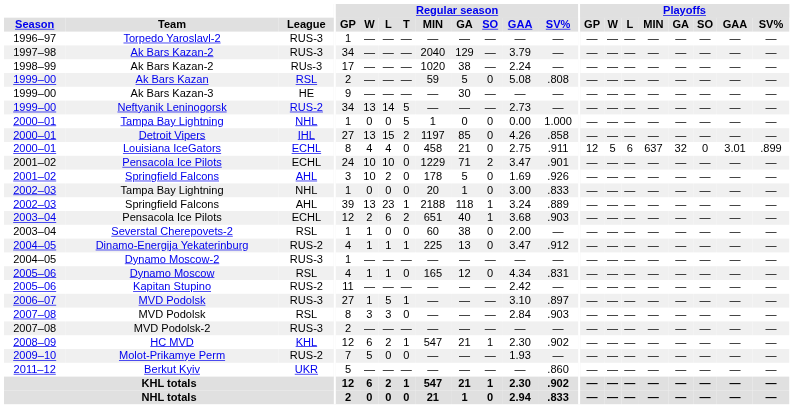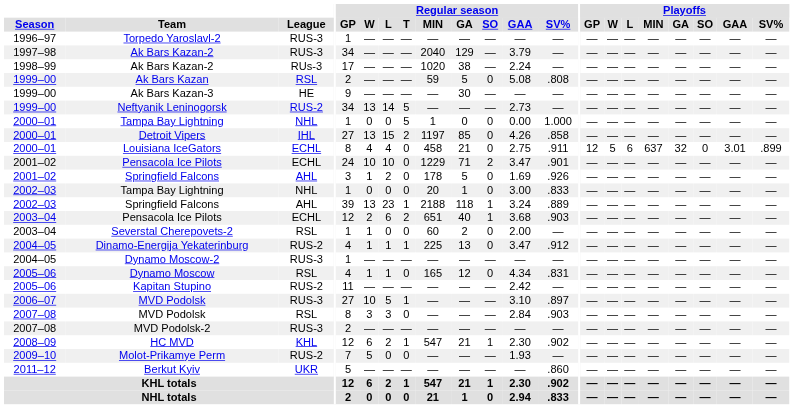2001–02 / Springfield Falcons | Regular season / W: 10 -> 1
Severstal Cherepovets-2 | Regular season / GA: 38 -> 2
2006–07 / MVD Podolsk | Regular season / W: 1 -> 10
